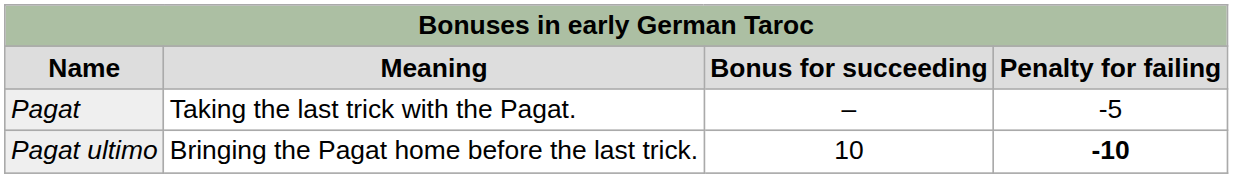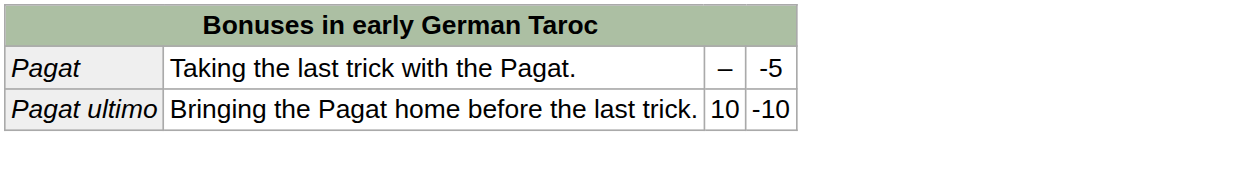- row: Name | Meaning | Bonus for succeeding | Penalty for failing
Pagat ultimo | column 4: bold -> normal
